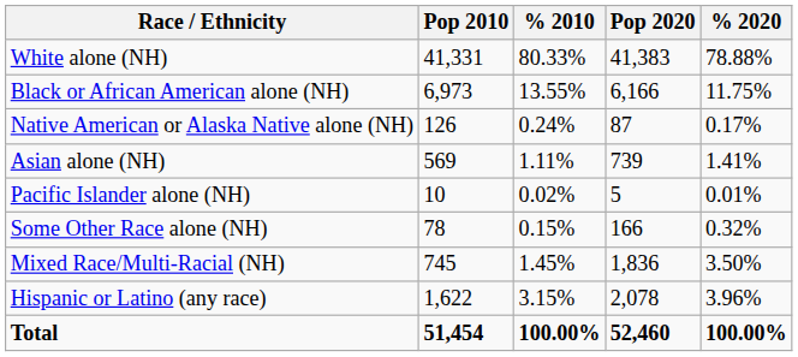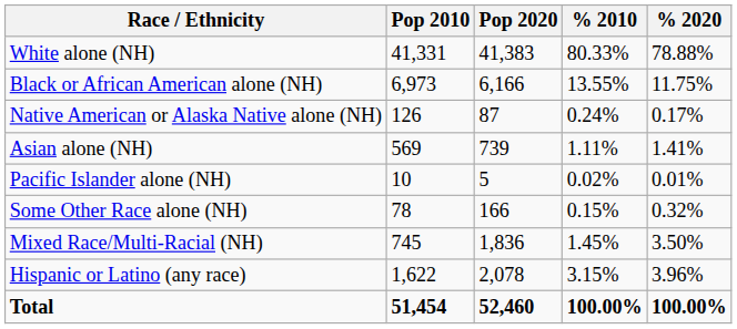columns swapped: Pop 2020 <-> % 2010
